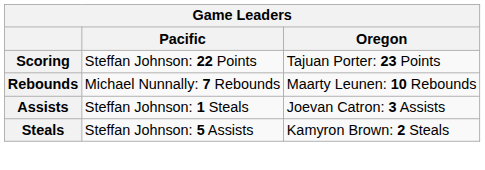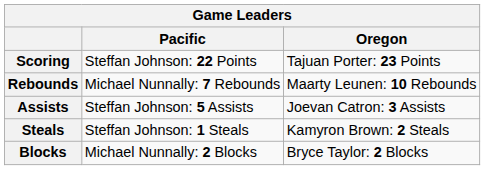Assists | Pacific: Steffan Johnson: 1 Steals -> Steffan Johnson: 5 Assists
Steals | Pacific: Steffan Johnson: 5 Assists -> Steffan Johnson: 1 Steals
+ row: Blocks | Michael Nunnally: 2 Blocks | Bryce Taylor: 2 Blocks
